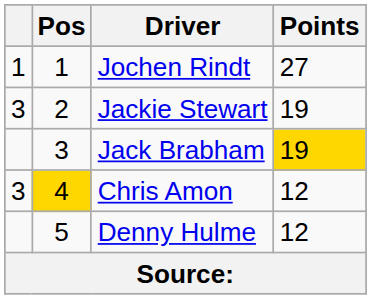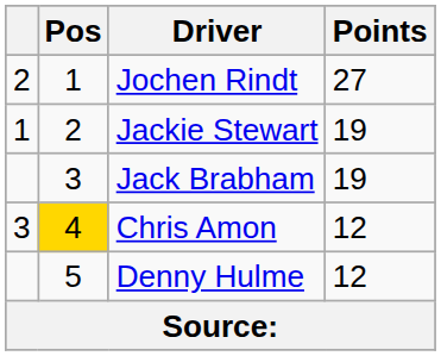Jochen Rindt | column 1: 1 -> 2
Jackie Stewart | column 1: 3 -> 1
Jack Brabham | Points: gold background -> no background
